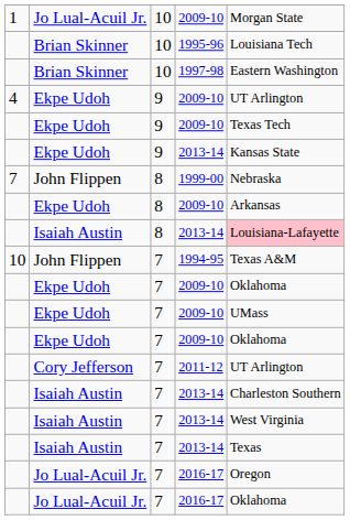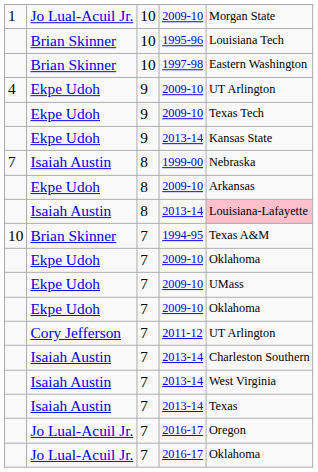1999-00 | column 2: John Flippen -> Isaiah Austin
1994-95 | column 2: John Flippen -> Brian Skinner
